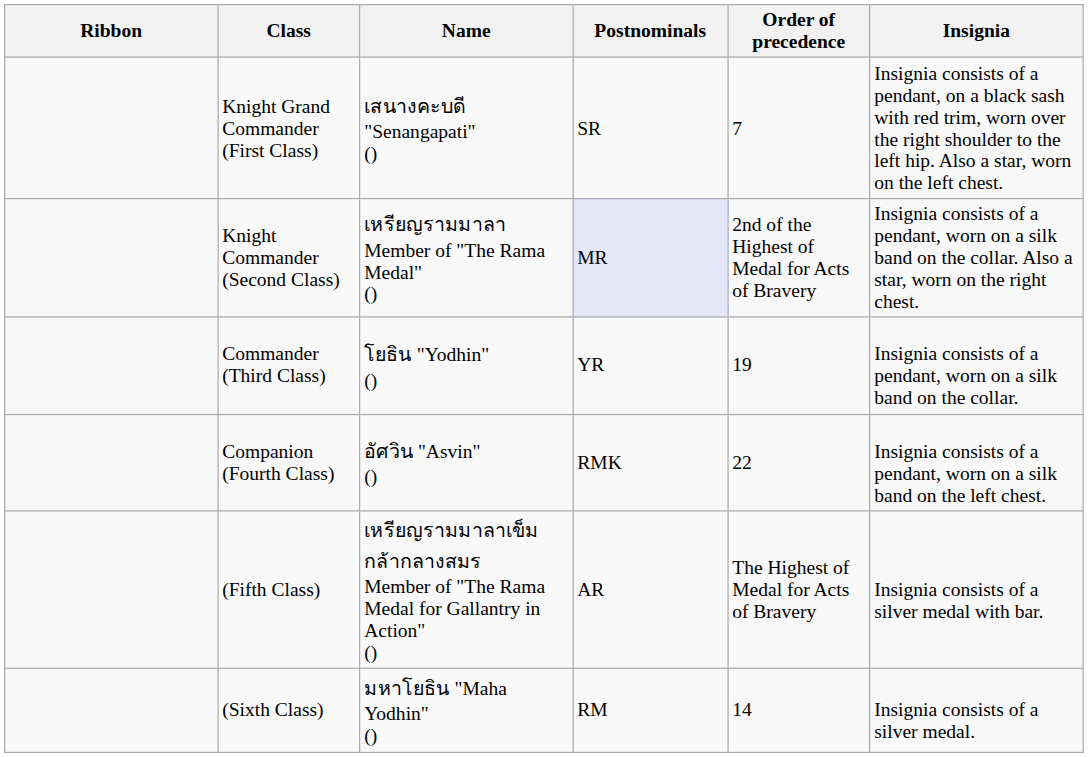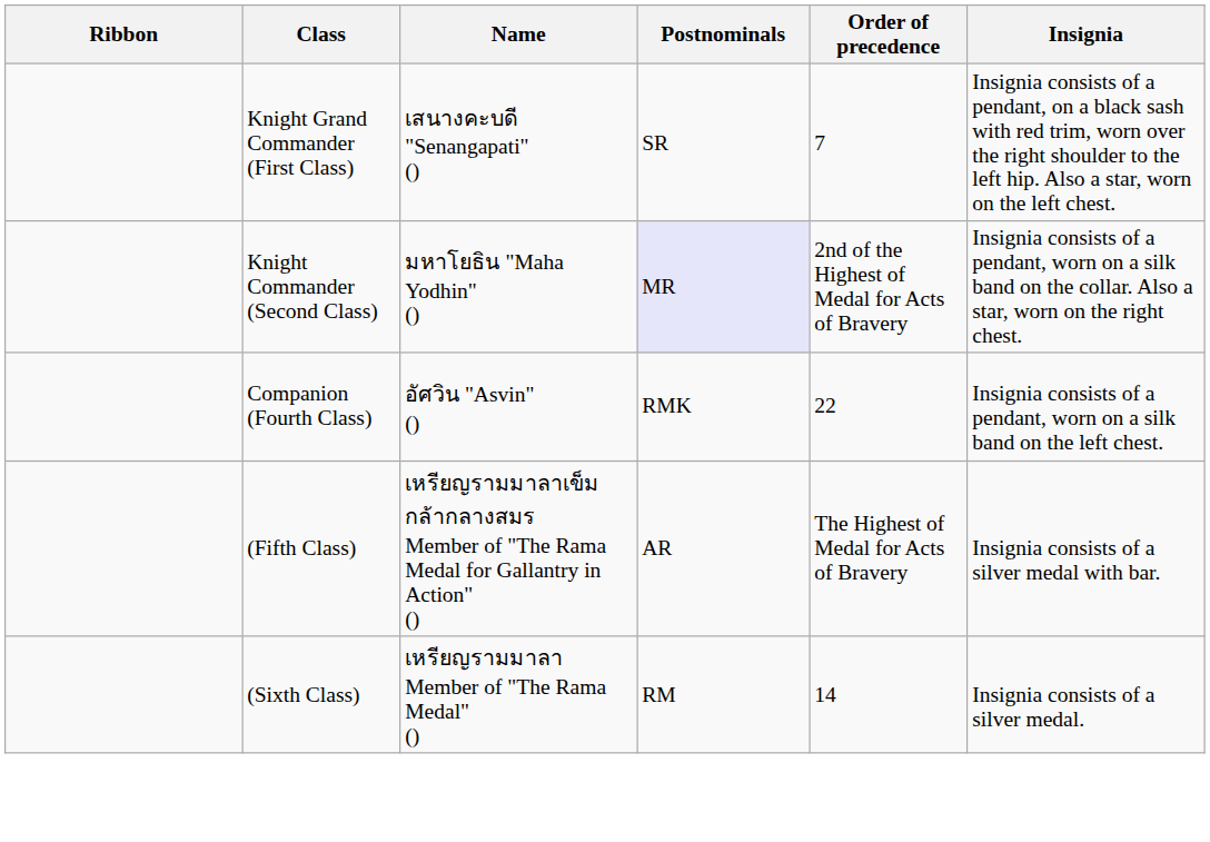Knight Commander (Second Class) | Name: เหรียญรามมาลา Member of "The Rama Medal" () -> มหาโยธิน "Maha Yodhin" ()
- row: Commander (Third Class) | โยธิน "Yodhin" () | YR | 19 | Insignia consists of a pendant, worn on a silk band on the collar.
(Sixth Class) | Name: มหาโยธิน "Maha Yodhin" () -> เหรียญรามมาลา Member of "The Rama Medal" ()
